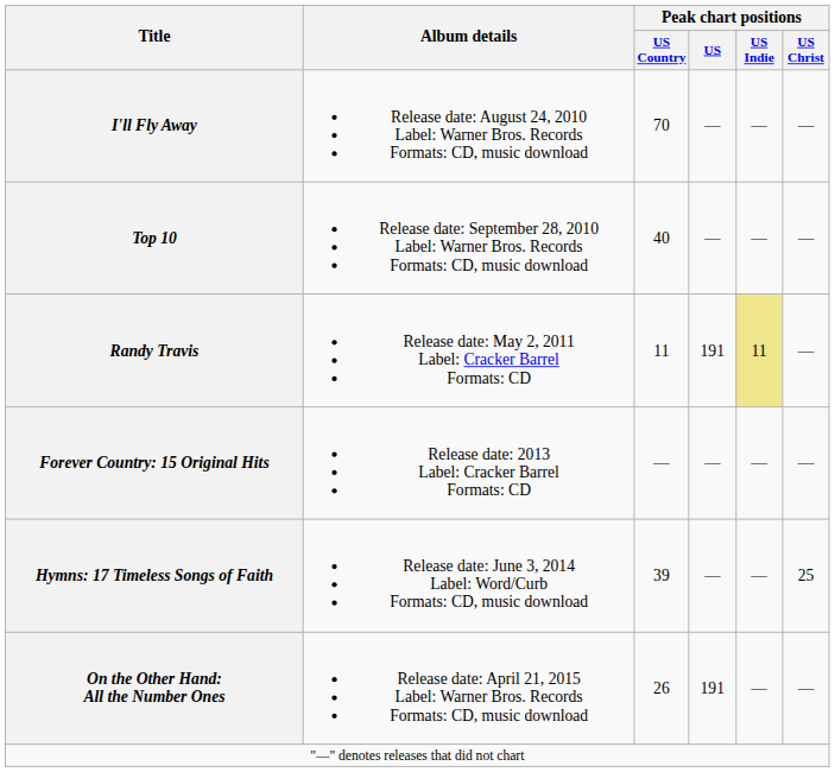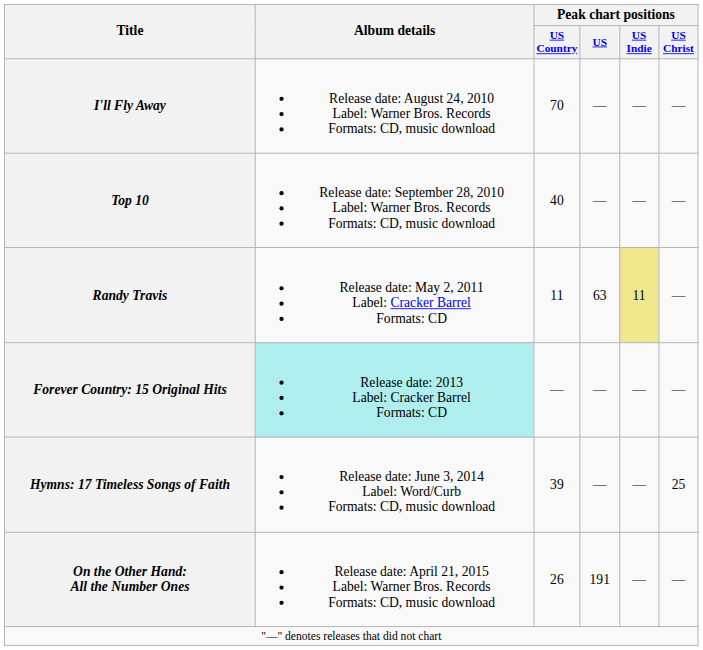Randy Travis | Peak chart positions / US: 191 -> 63
Forever Country: 15 Original Hits | Album details: no background -> paleturquoise background
